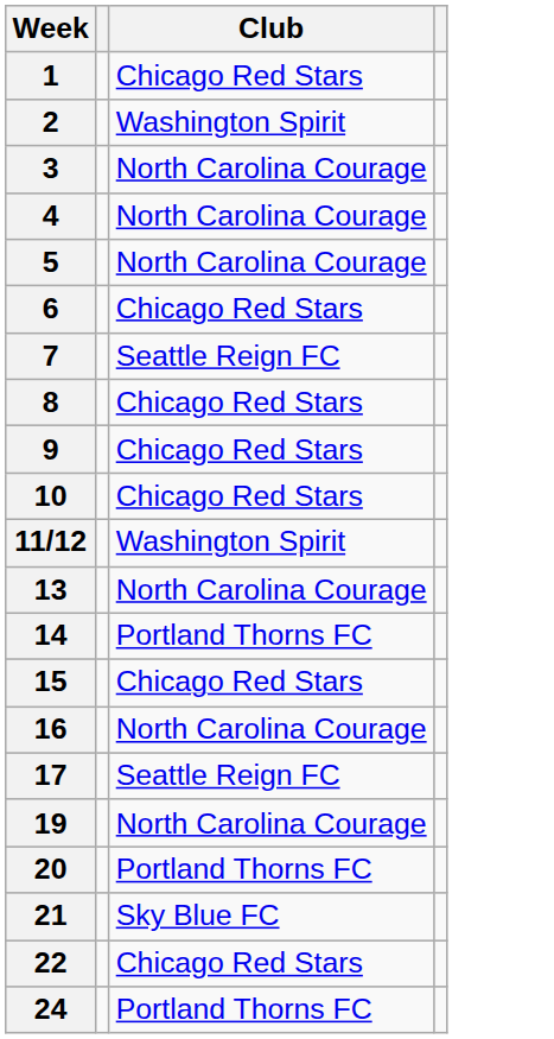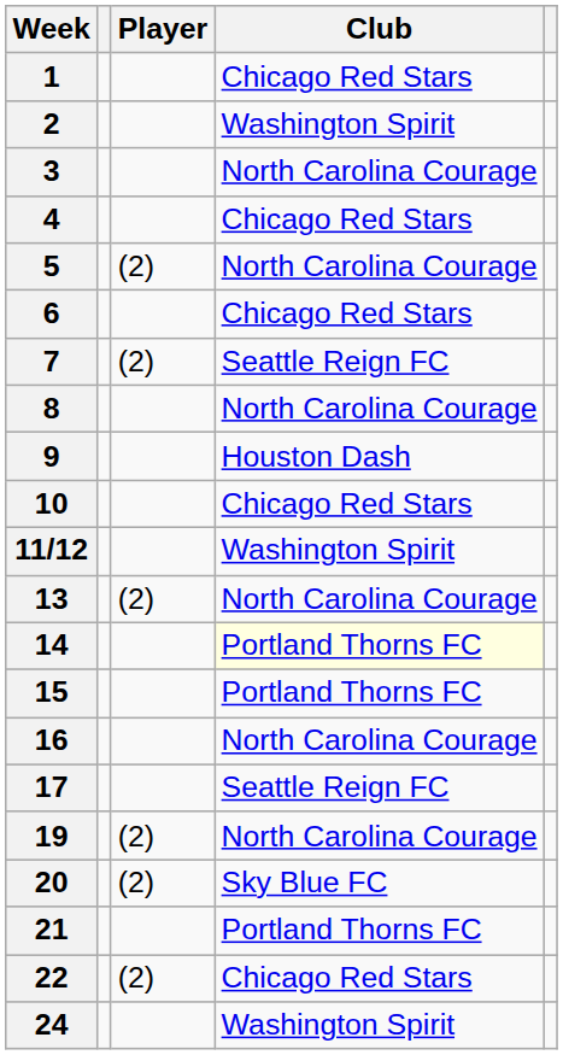+ column: Player | (2) | (2) | (2) | (2) | (2) | (2)
4 | Club: North Carolina Courage -> Chicago Red Stars
8 | Club: Chicago Red Stars -> North Carolina Courage
9 | Club: Chicago Red Stars -> Houston Dash
14 | Club: no background -> lightyellow background
15 | Club: Chicago Red Stars -> Portland Thorns FC
20 | Club: Portland Thorns FC -> Sky Blue FC
21 | Club: Sky Blue FC -> Portland Thorns FC
24 | Club: Portland Thorns FC -> Washington Spirit
